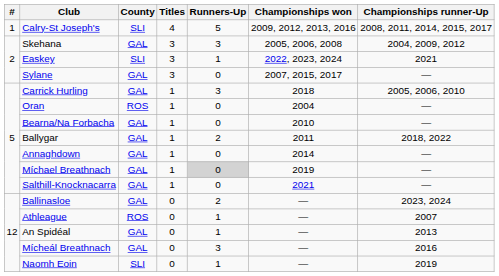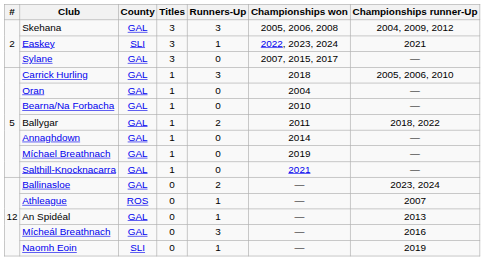- row: 1 | Calry-St Joseph's | SLI | 4 | 5 | 2009, 2012, 2013, 2016 | 2008, 2011, 2014, 2015, 2017
Oran | County: ROS -> GAL
Míchael Breathnach | Runners-Up: lightgrey background -> no background
